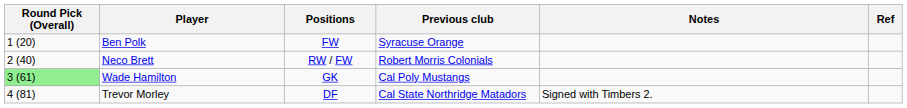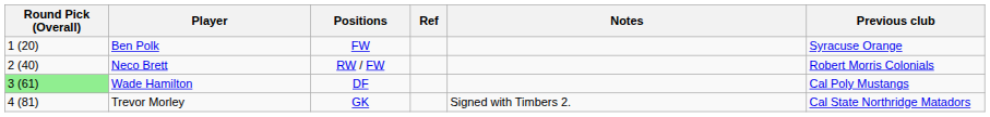columns swapped: Previous club <-> Ref
Wade Hamilton | Positions: GK -> DF
Trevor Morley | Positions: DF -> GK
